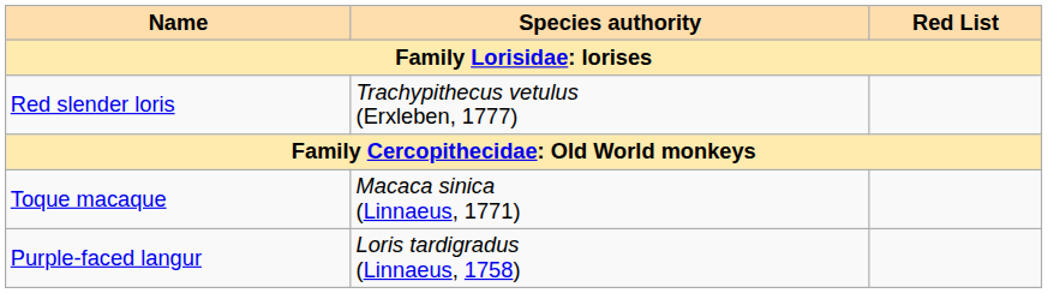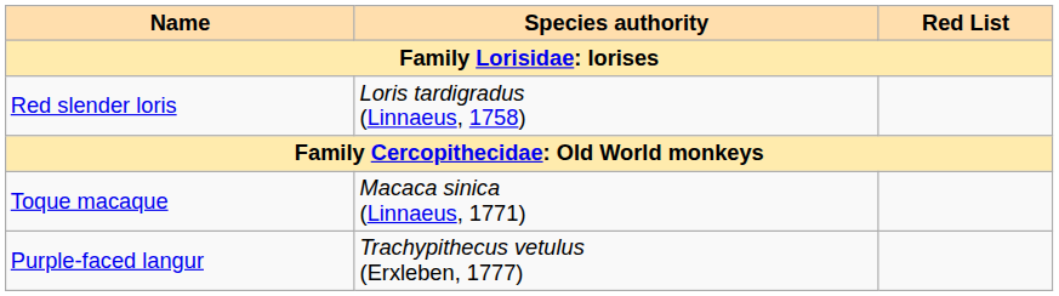Red slender loris | Species authority: Trachypithecus vetulus (Erxleben, 1777) -> Loris tardigradus (Linnaeus, 1758)
Purple-faced langur | Species authority: Loris tardigradus (Linnaeus, 1758) -> Trachypithecus vetulus (Erxleben, 1777)
